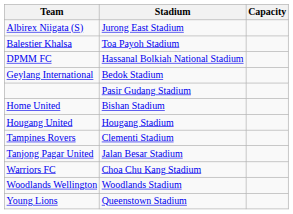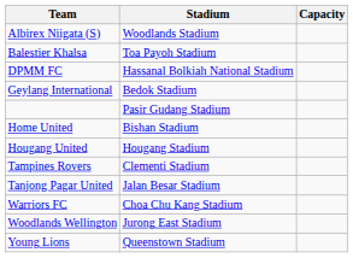Albirex Niigata (S) | Stadium: Jurong East Stadium -> Woodlands Stadium
Woodlands Wellington | Stadium: Woodlands Stadium -> Jurong East Stadium
